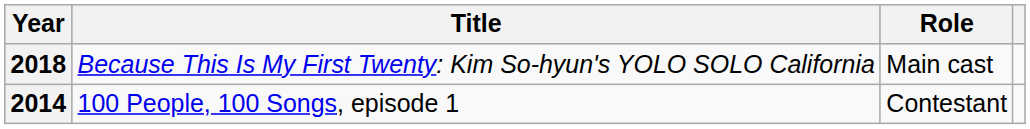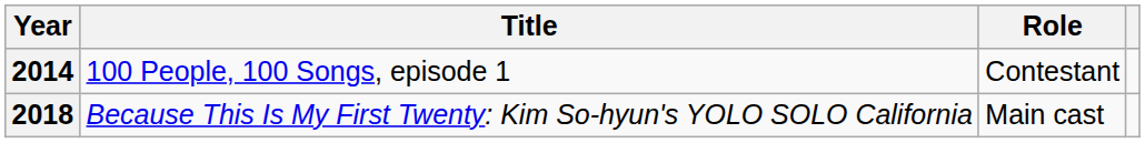rows swapped: 2014 <-> 2018
